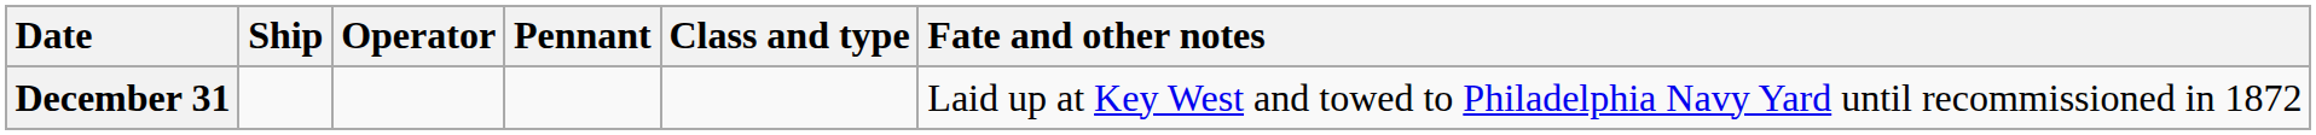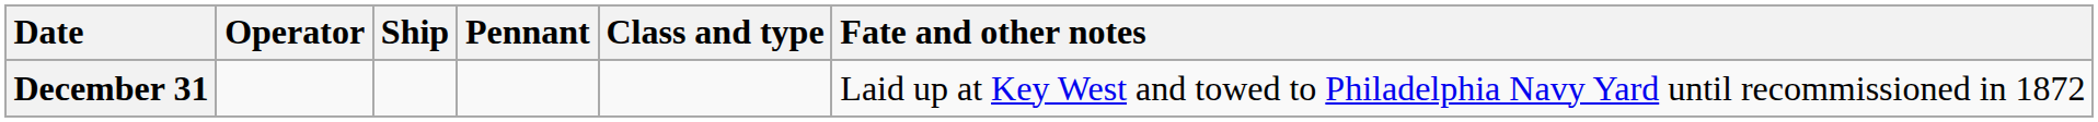columns swapped: Operator <-> Ship
